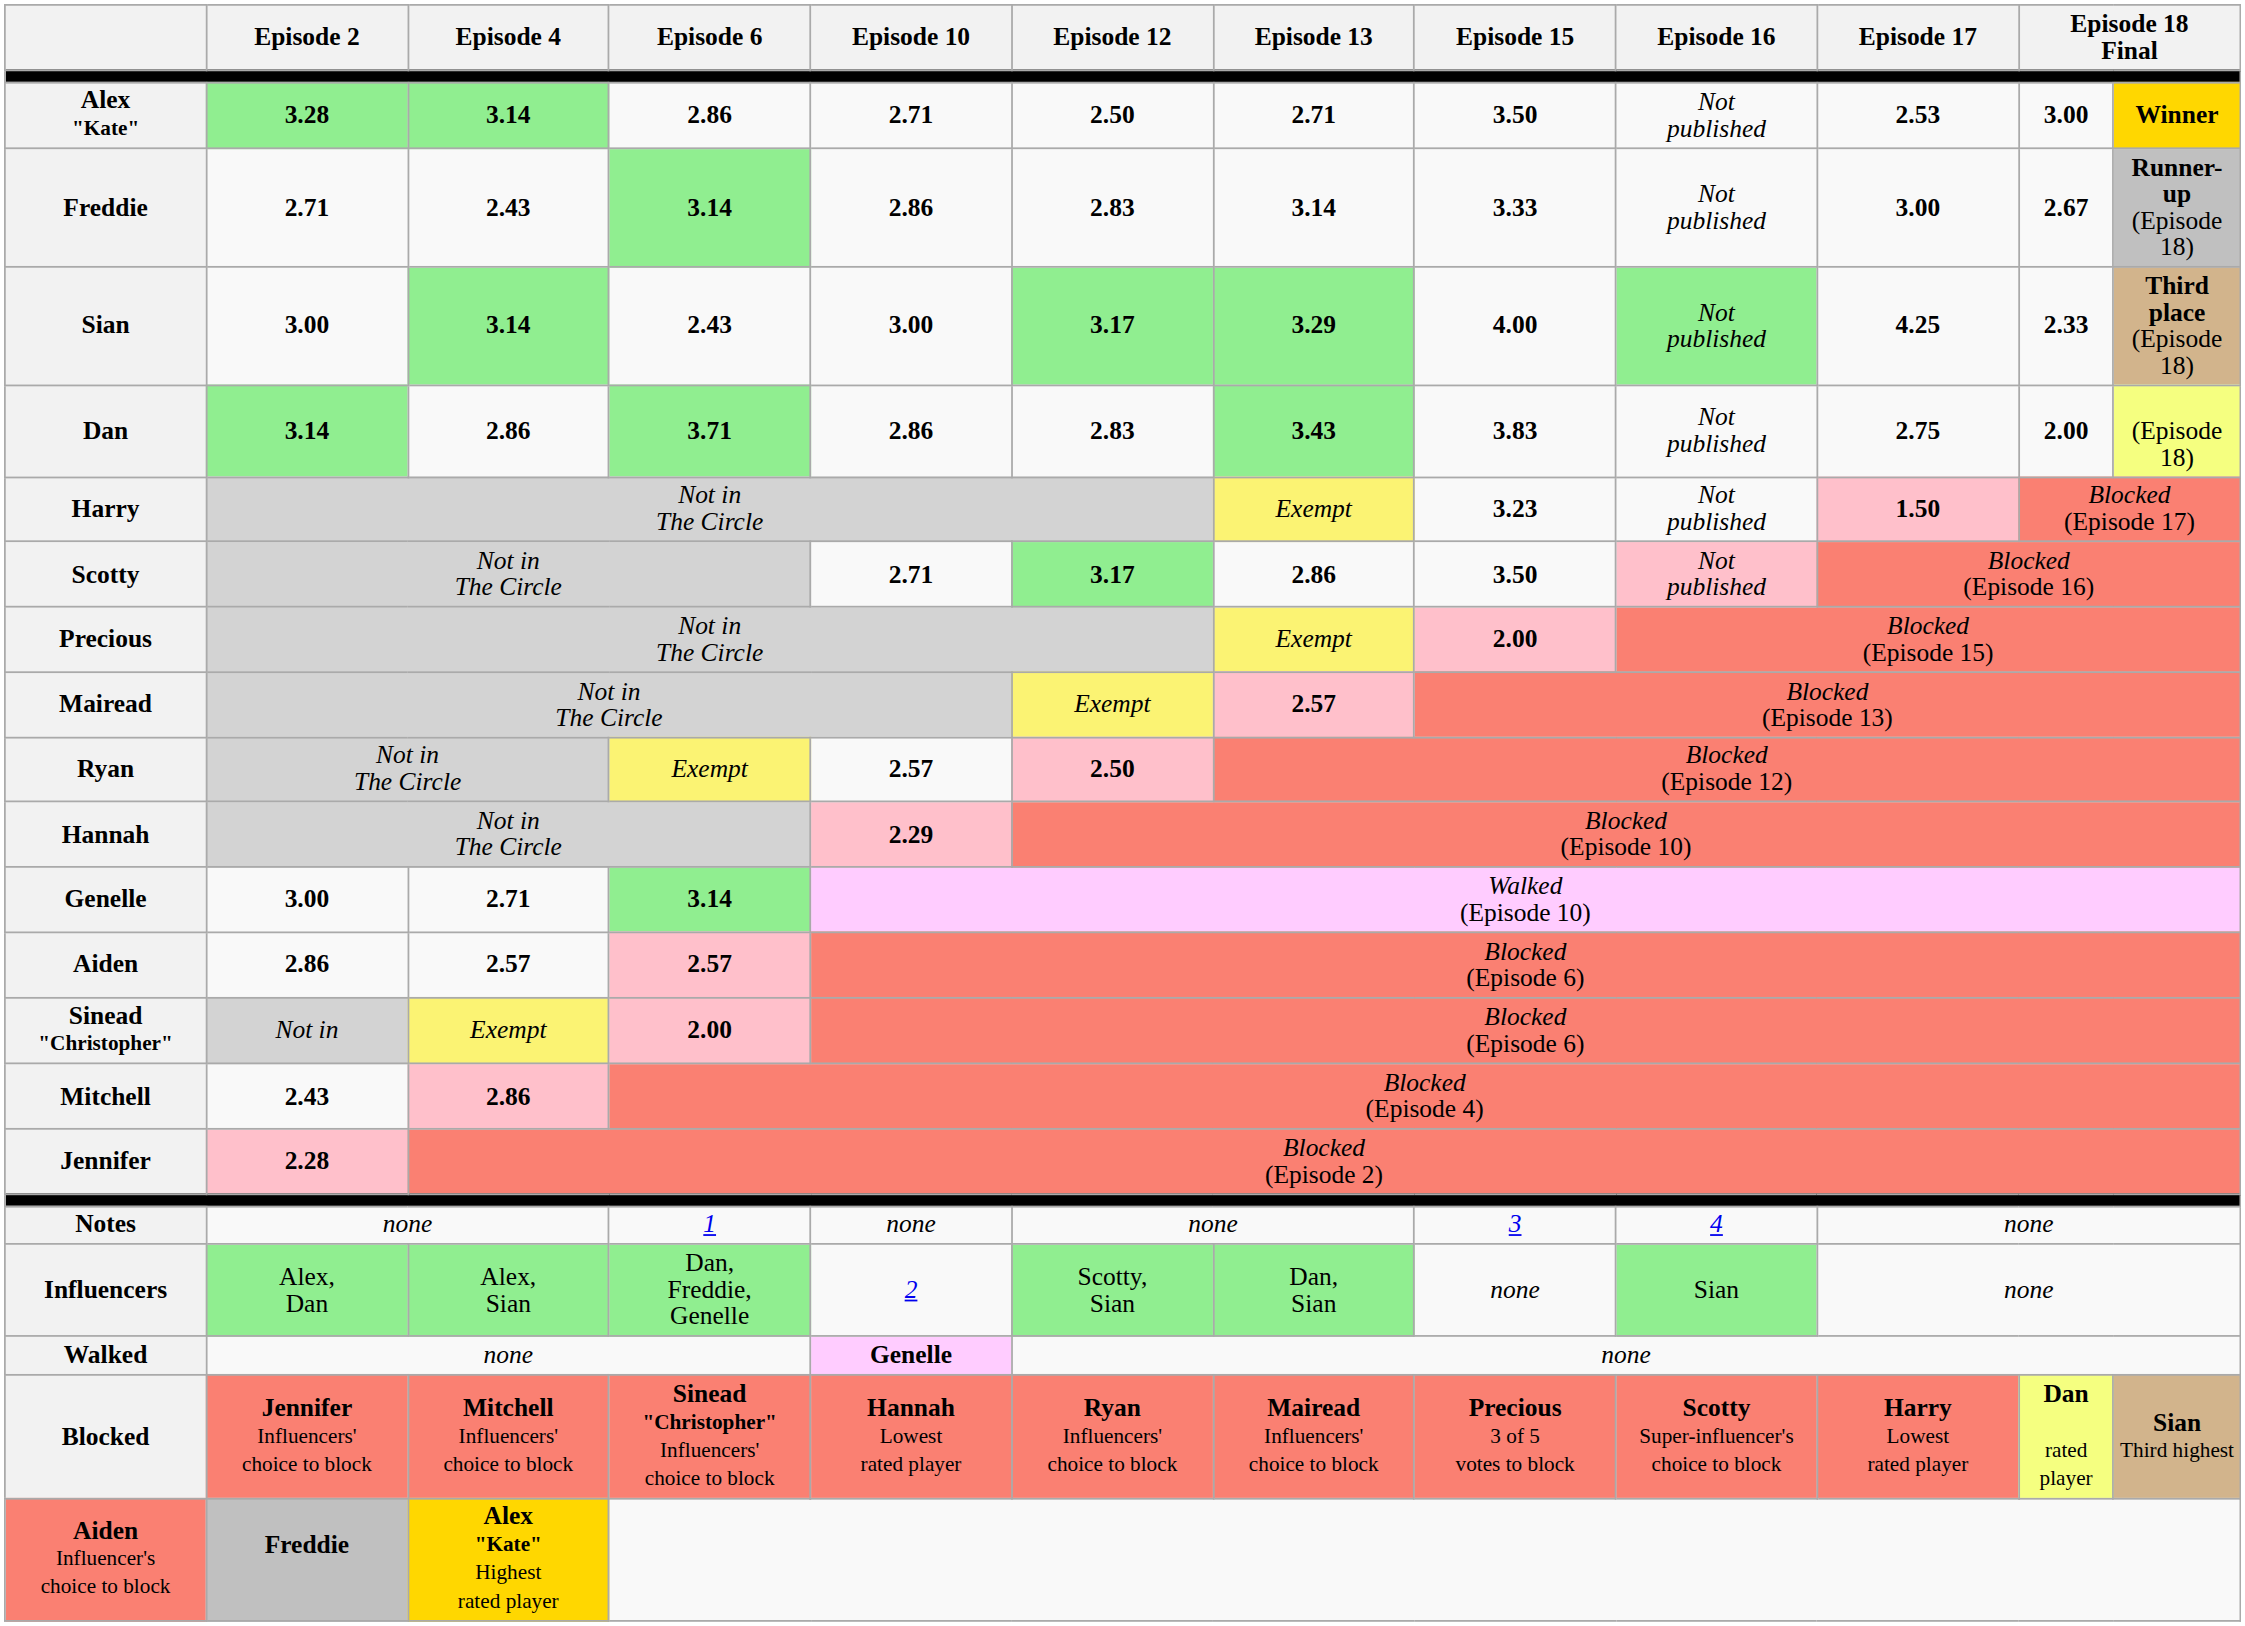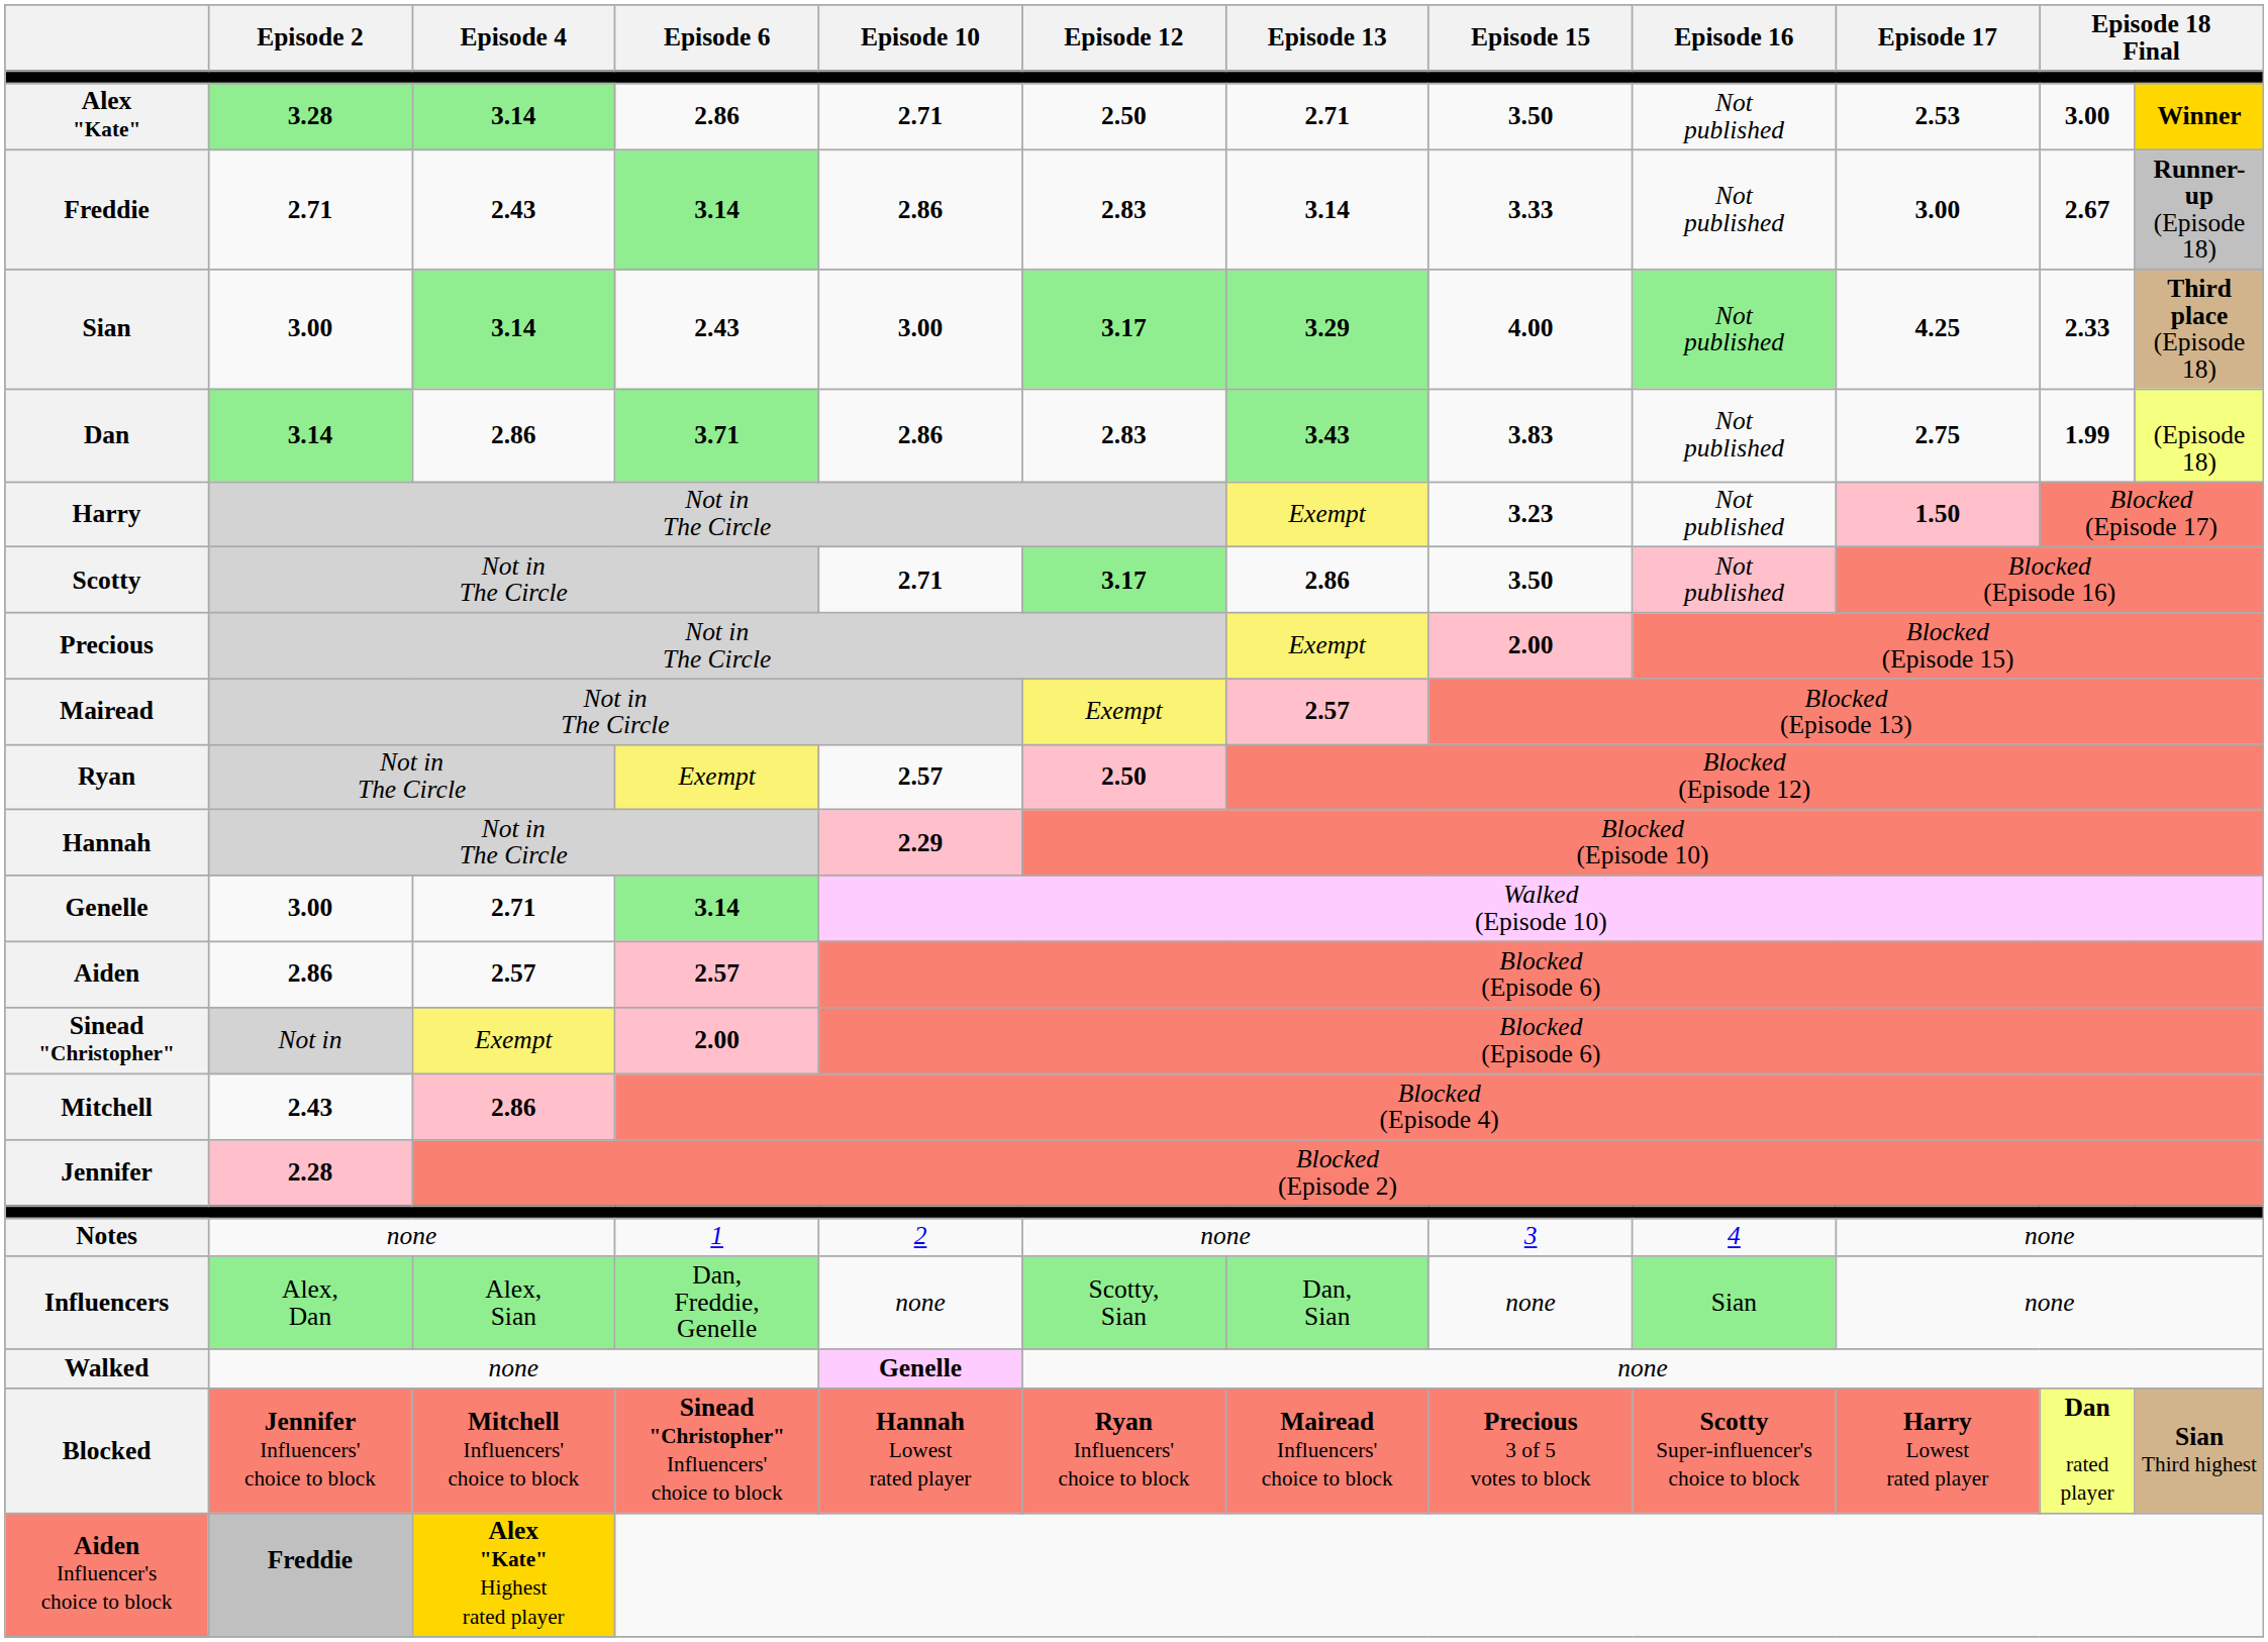Dan | column 11: 2.00 -> 1.99
Notes | Episode 10: none -> 2
Influencers | Episode 10: 2 -> none
